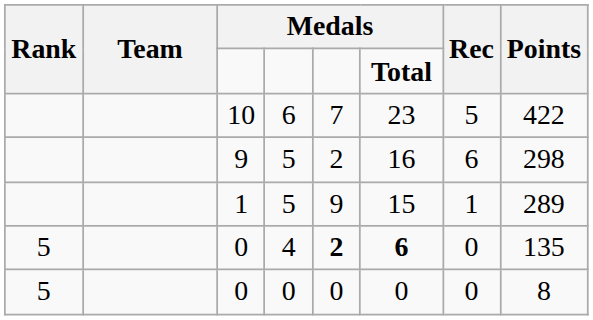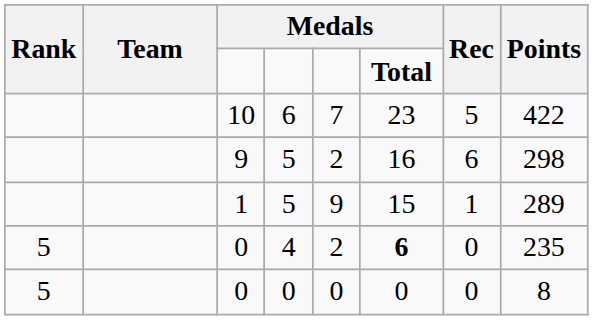0 / 4 | column 5: bold -> normal
0 / 4 | Points: 135 -> 235
